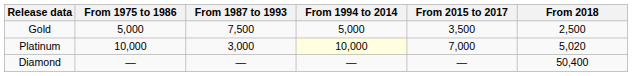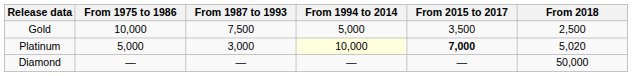Gold | From 1975 to 1986: 5,000 -> 10,000
Platinum | From 1975 to 1986: 10,000 -> 5,000
Platinum | From 2015 to 2017: normal -> bold
Diamond | From 2018: 50,400 -> 50,000
